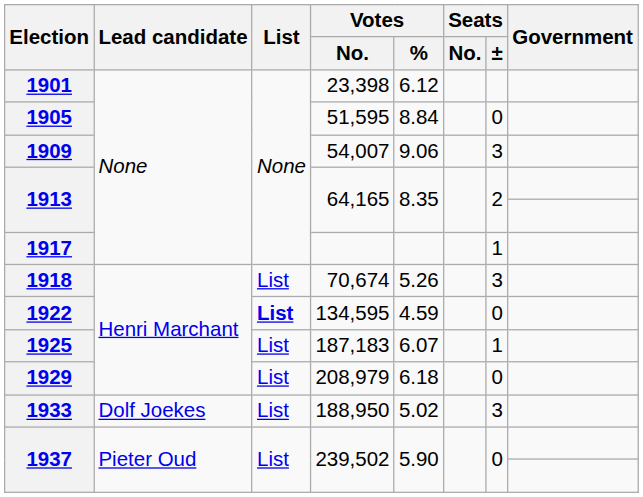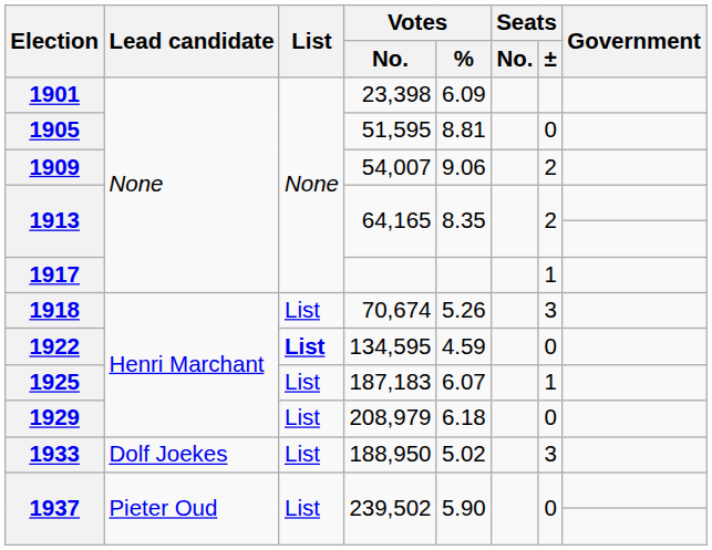1901 | Votes / %: 6.12 -> 6.09
1905 | Votes / %: 8.84 -> 8.81
1909 | Seats / ±: 3 -> 2
